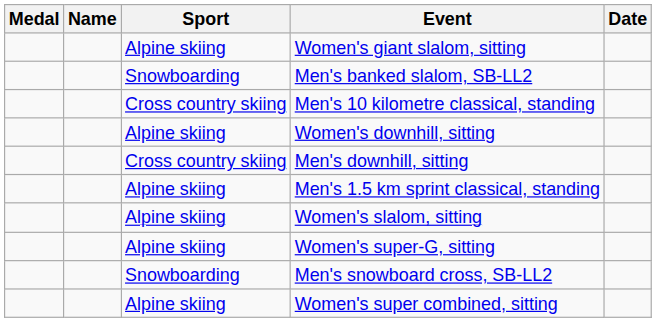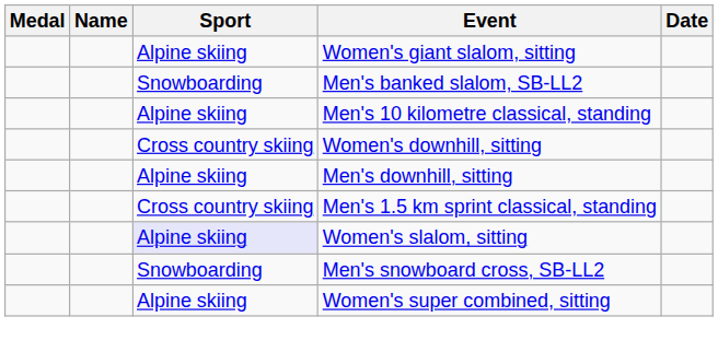Men's 10 kilometre classical, standing | Sport: Cross country skiing -> Alpine skiing
Women's downhill, sitting | Sport: Alpine skiing -> Cross country skiing
Men's downhill, sitting | Sport: Cross country skiing -> Alpine skiing
Men's 1.5 km sprint classical, standing | Sport: Alpine skiing -> Cross country skiing
Women's slalom, sitting | Sport: no background -> lavender background
- row: Alpine skiing | Women's super-G, sitting
